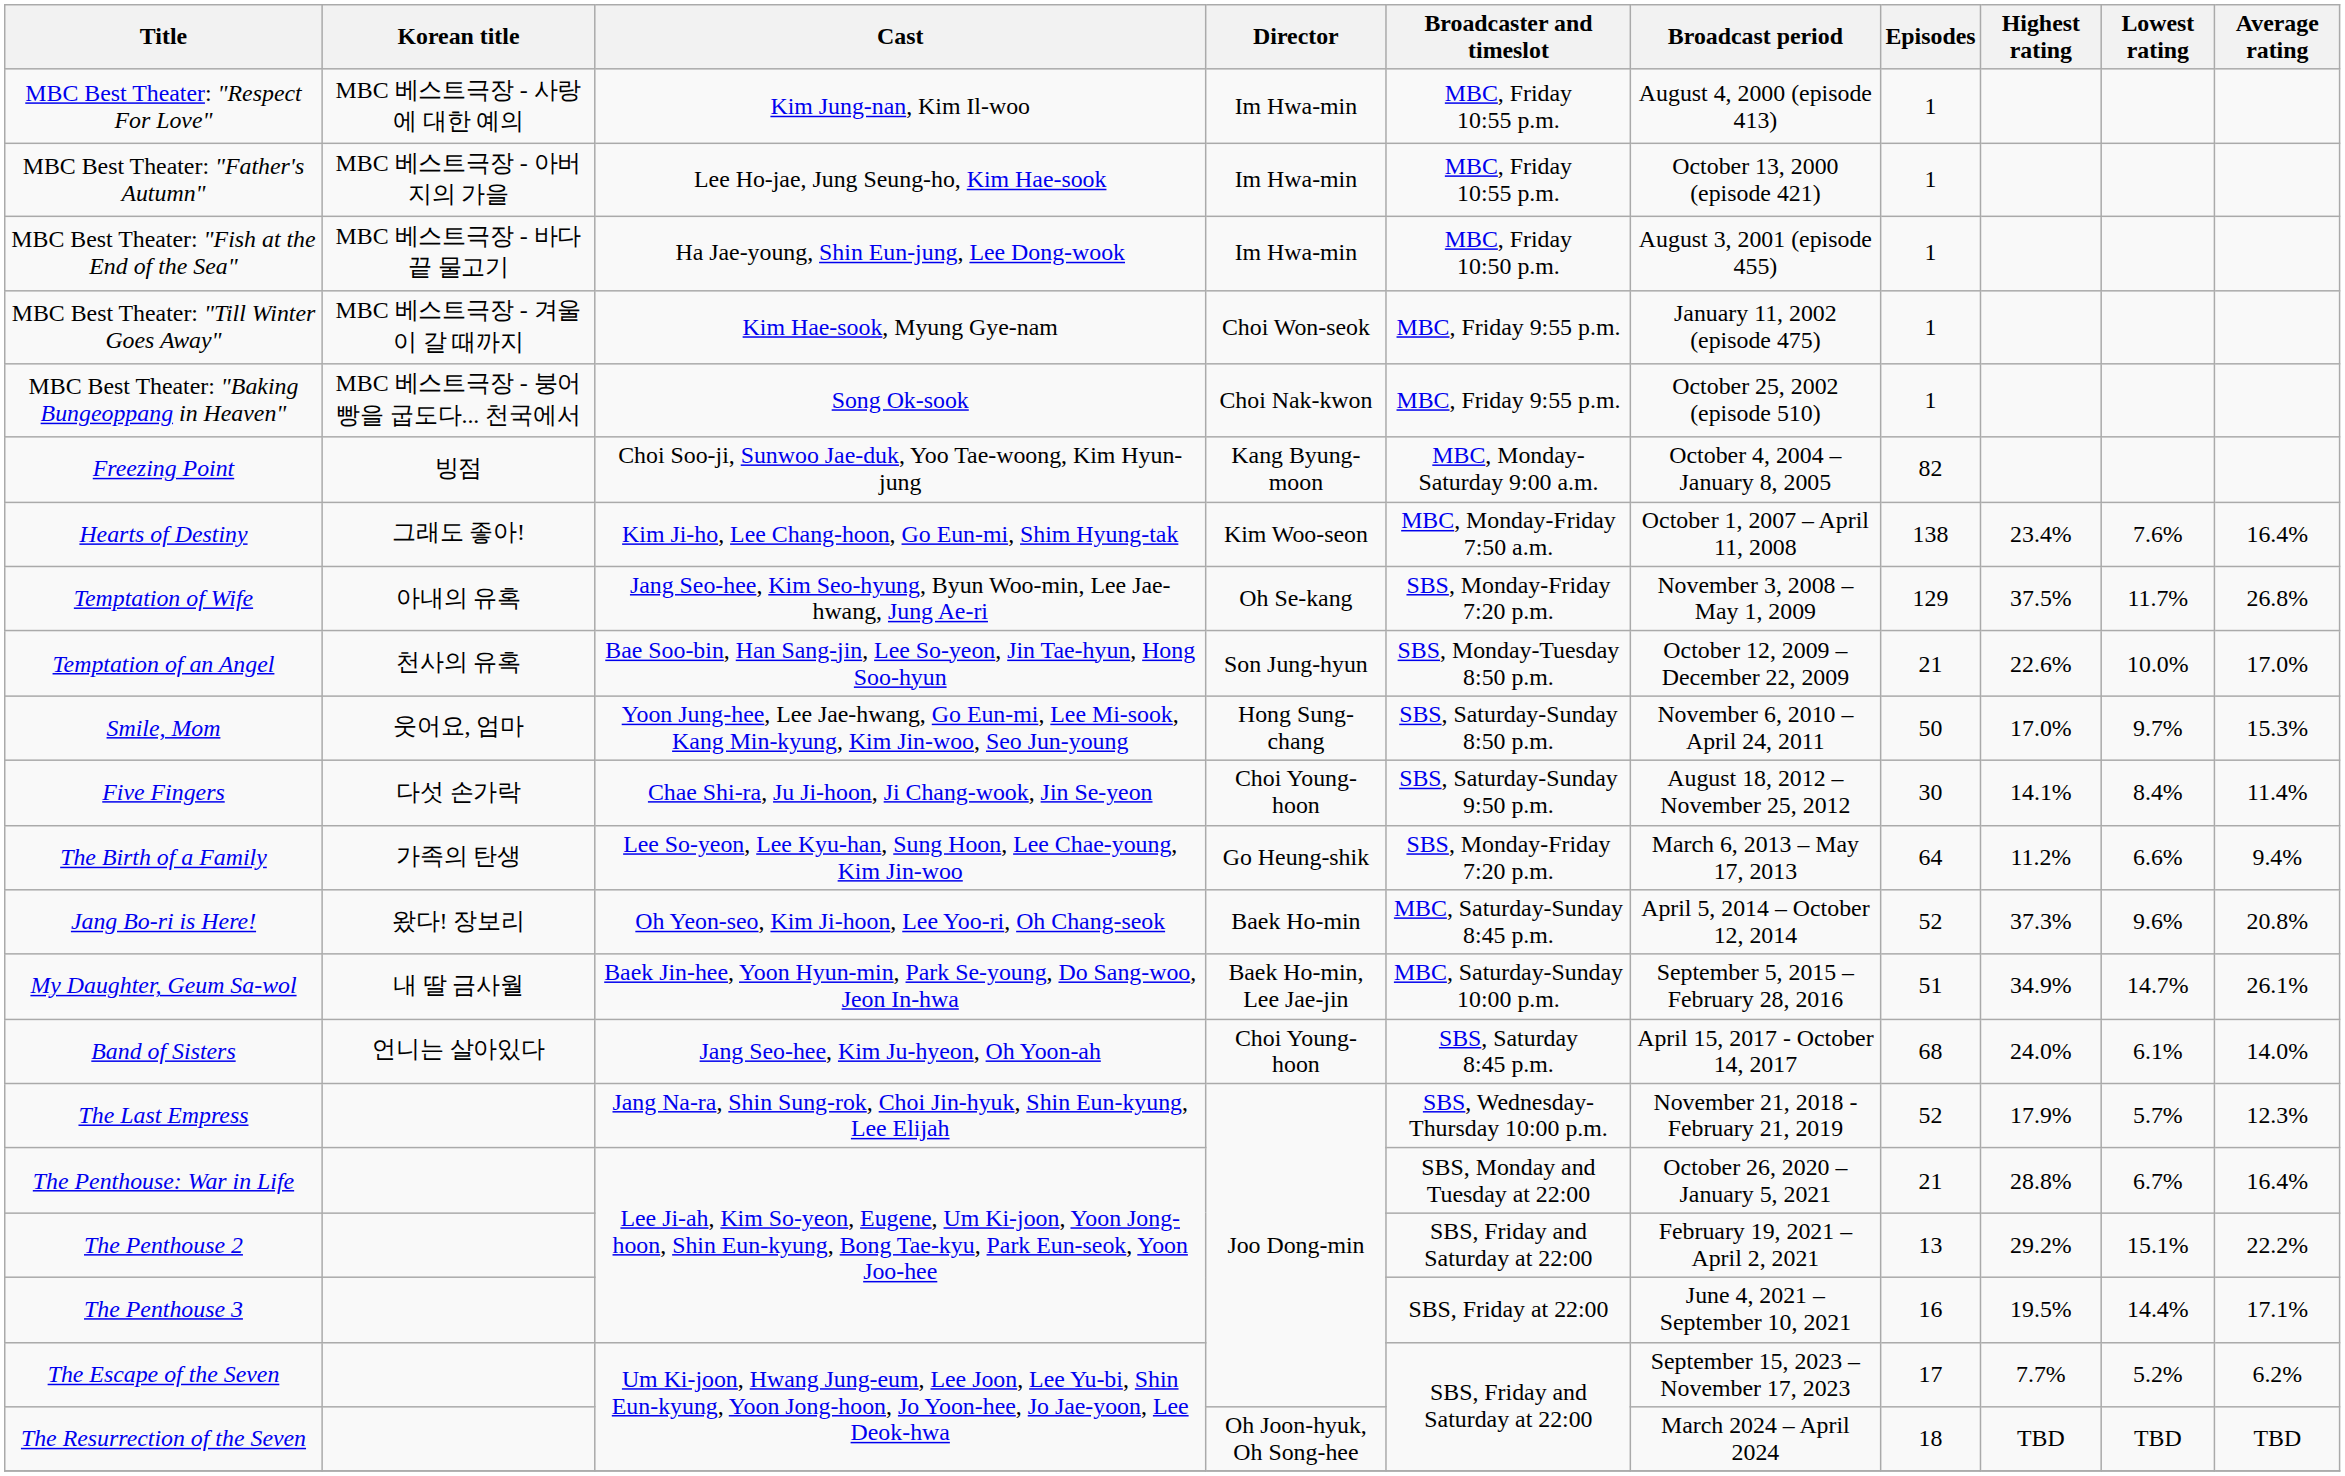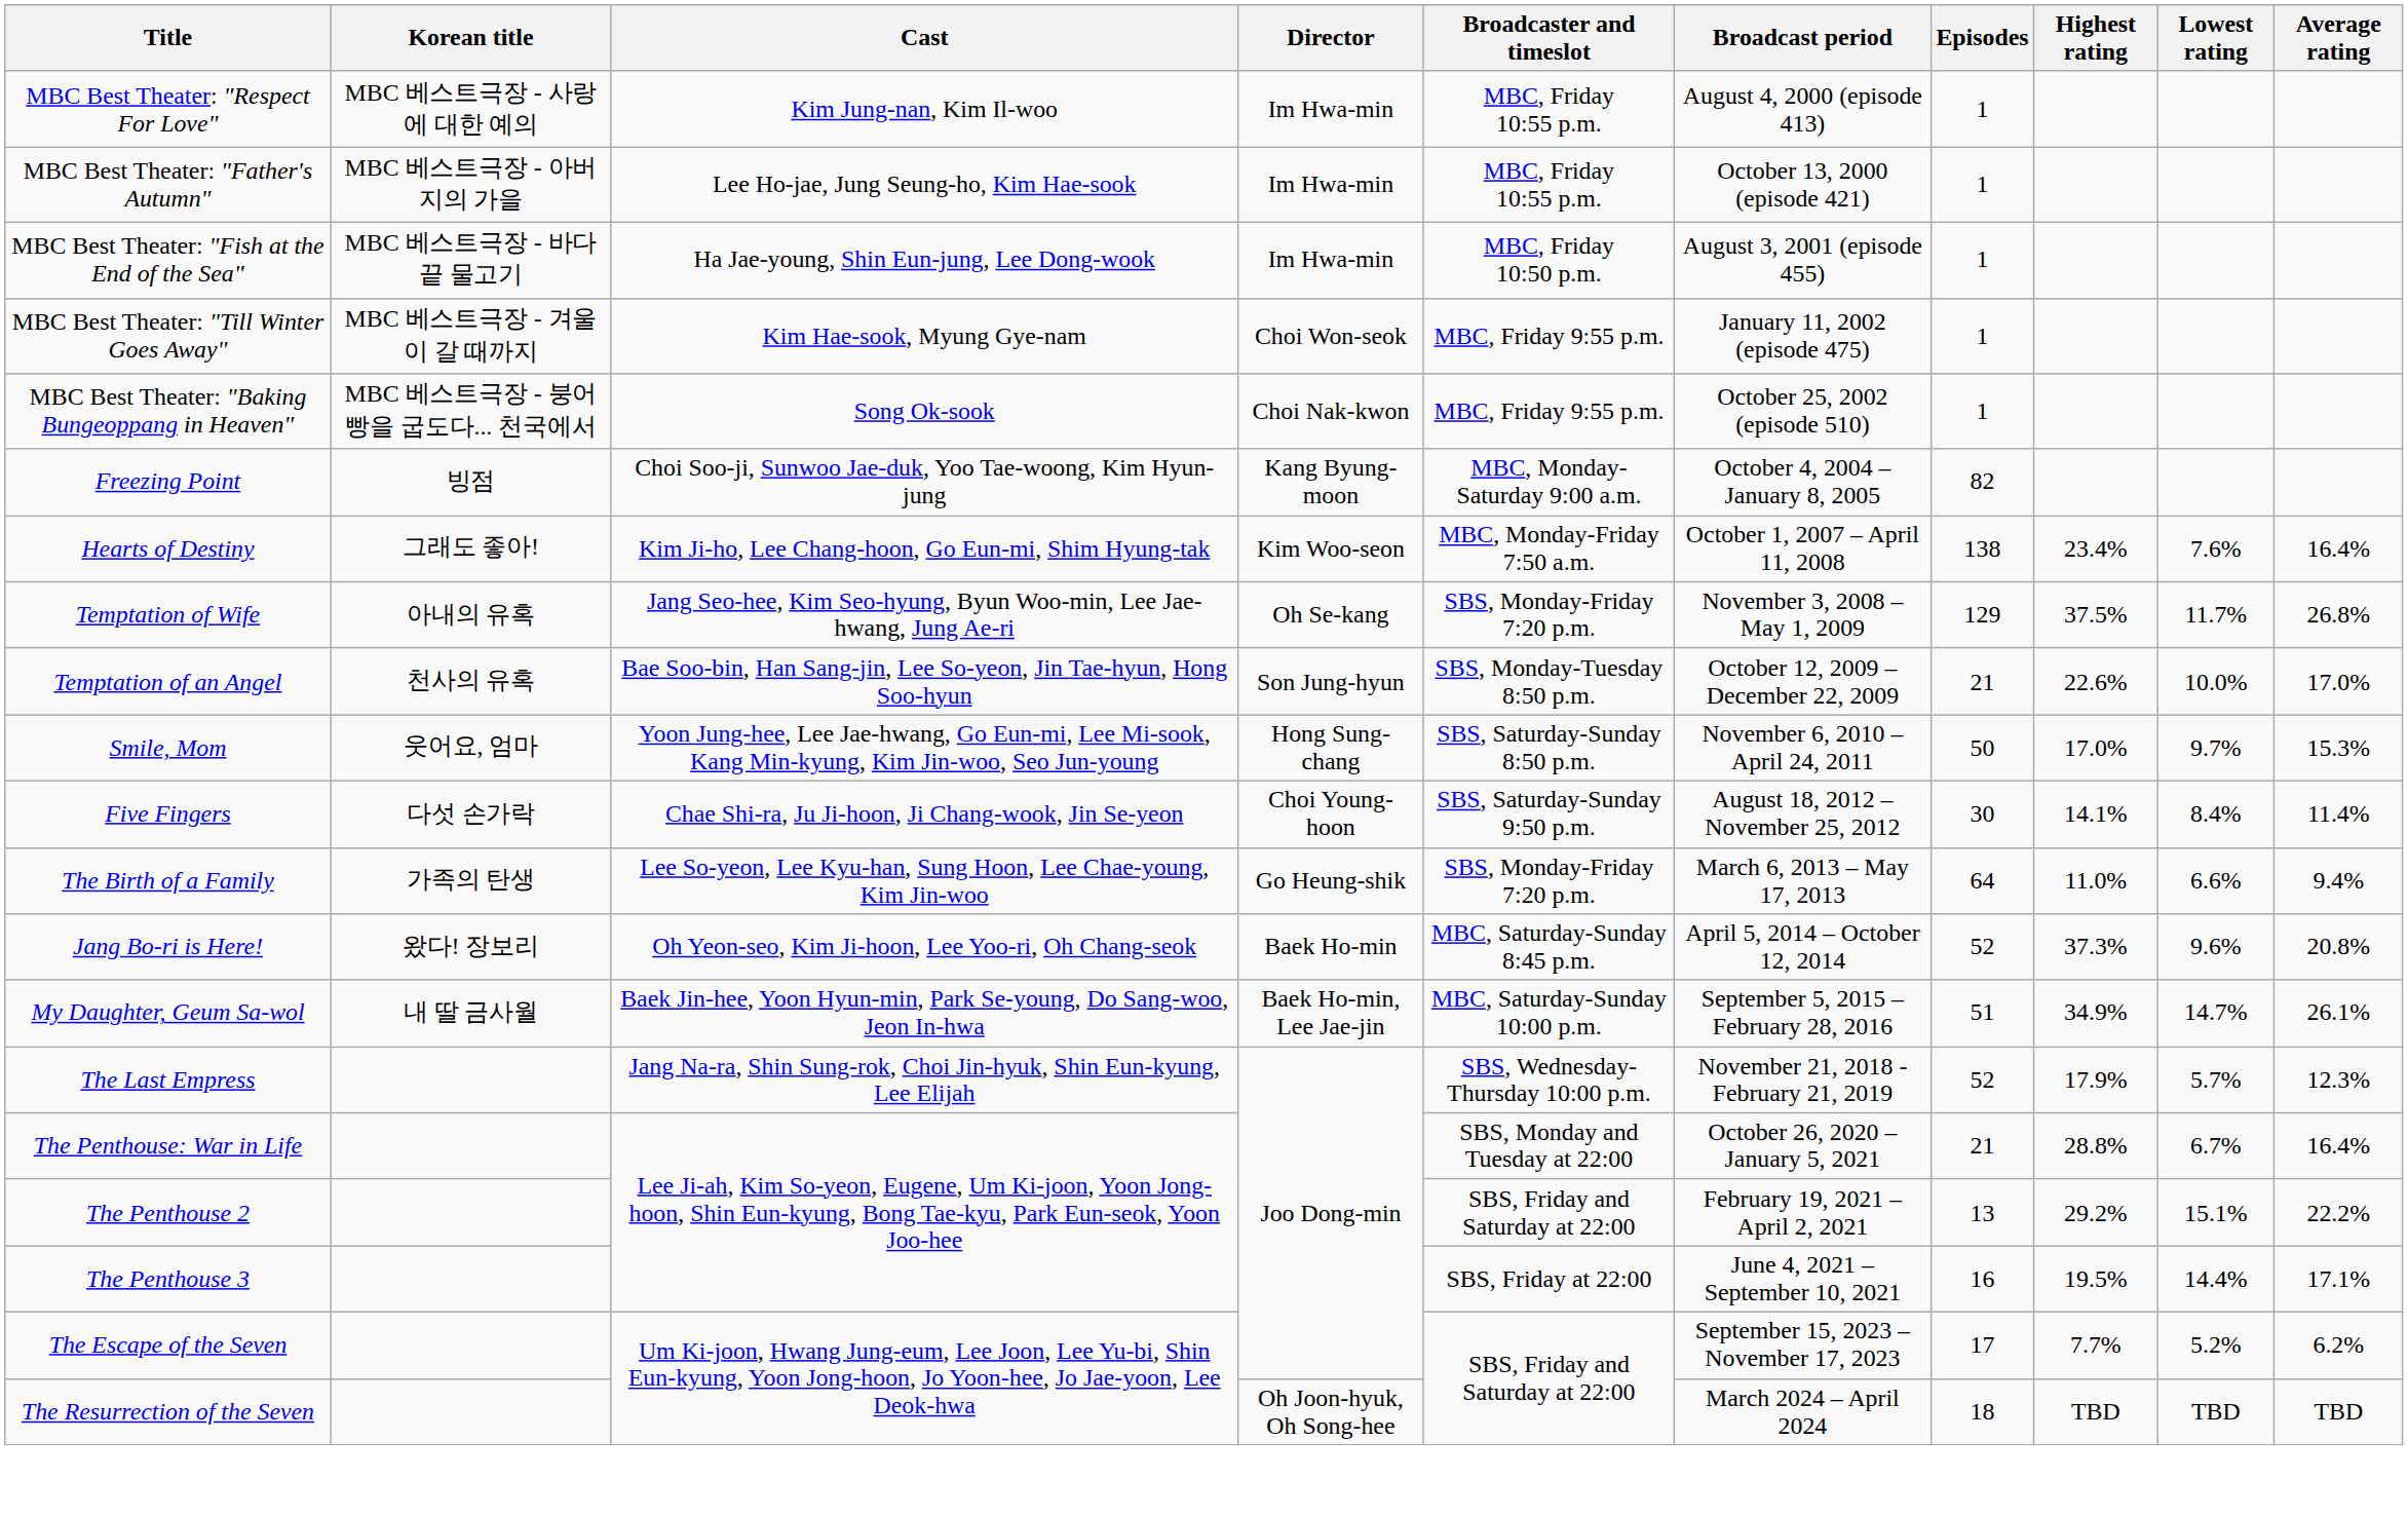The Birth of a Family | Highest rating: 11.2% -> 11.0%
- row: Band of Sisters | 언니는 살아있다 | Jang Seo-hee, Kim Ju-hyeon, Oh Yoon-ah | Choi Young-hoon | SBS, Saturday 8:45 p.m. | April 15, 2017 - October 14, 2017 | 68 | 24.0% | 6.1% | 14.0%
